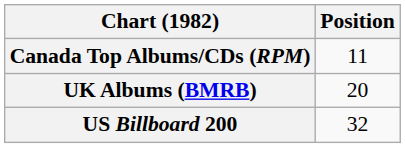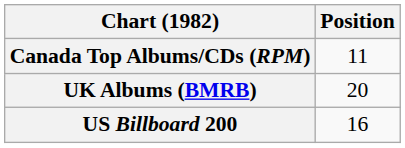US Billboard 200 | Position: 32 -> 16
